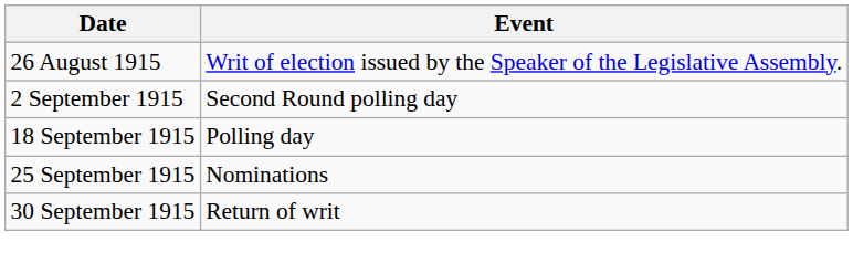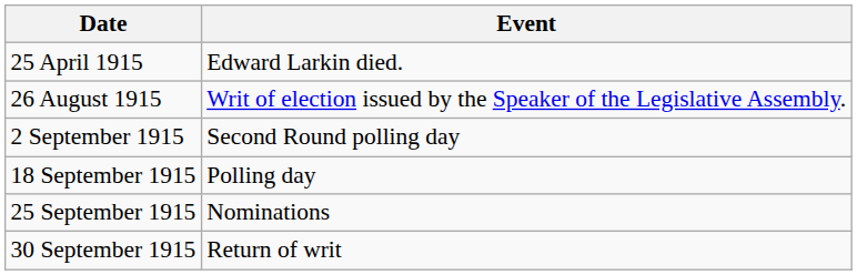+ row: 25 April 1915 | Edward Larkin died.
